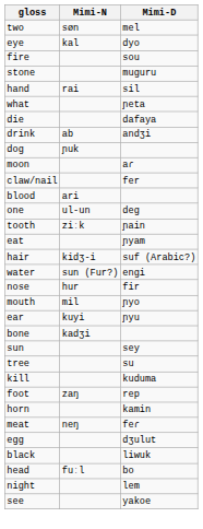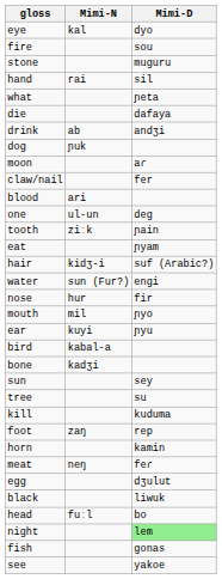- row: two | søn | mel
+ row: bird | kabal-a
night | Mimi-D: no background -> lightgreen background
+ row: fish | gonas
